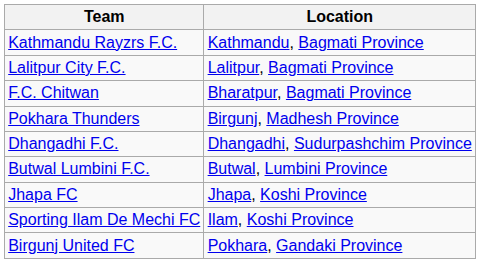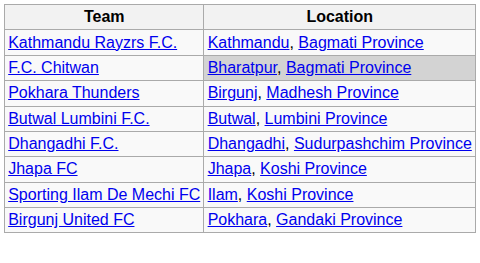- row: Lalitpur City F.C. | Lalitpur, Bagmati Province
F.C. Chitwan | Location: no background -> lightgrey background
rows swapped: Butwal Lumbini F.C. <-> Dhangadhi F.C.
